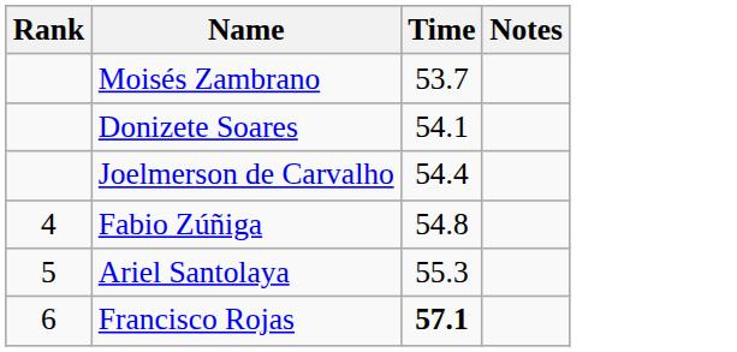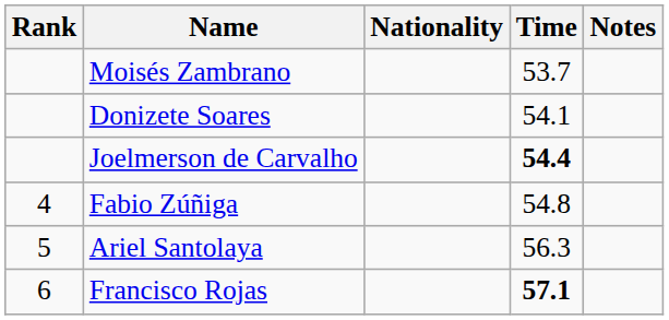+ column: Nationality
Joelmerson de Carvalho | Time: normal -> bold
Ariel Santolaya | Time: 55.3 -> 56.3
